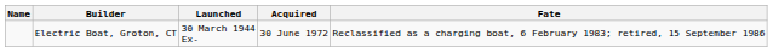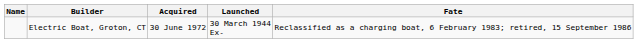columns swapped: Launched <-> Acquired
